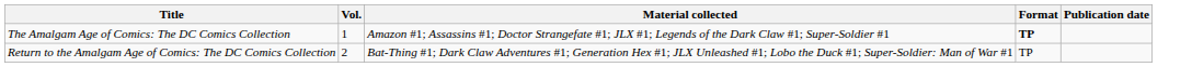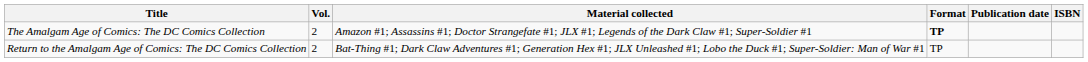+ column: ISBN
The Amalgam Age of Comics: The DC Comics Collection | Vol.: 1 -> 2
